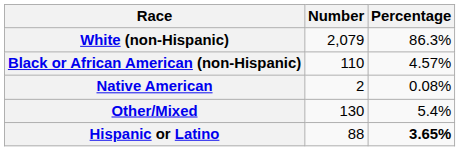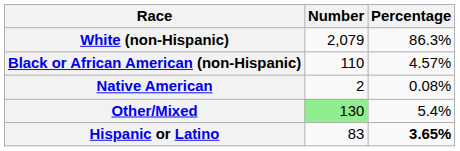Other/Mixed | Number: no background -> lightgreen background
Hispanic or Latino | Number: 88 -> 83
